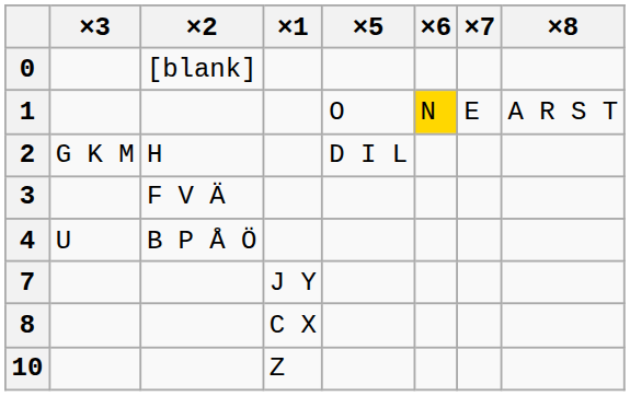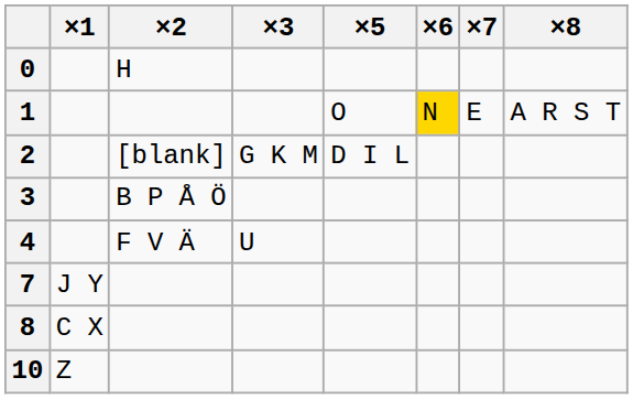columns swapped: ×1 <-> ×3
0 | ×2: [blank] -> H
2 | ×2: H -> [blank]
3 | ×2: F V Ä -> B P Å Ö
4 | ×2: B P Å Ö -> F V Ä
